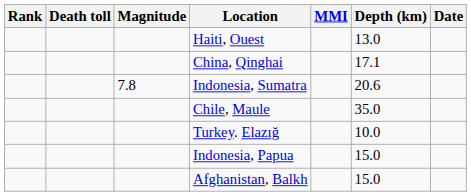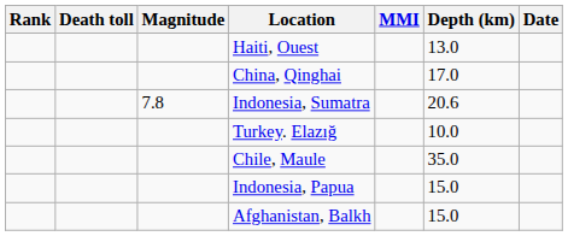China, Qinghai | Depth (km): 17.1 -> 17.0
rows swapped: Chile, Maule <-> Turkey. Elazığ
